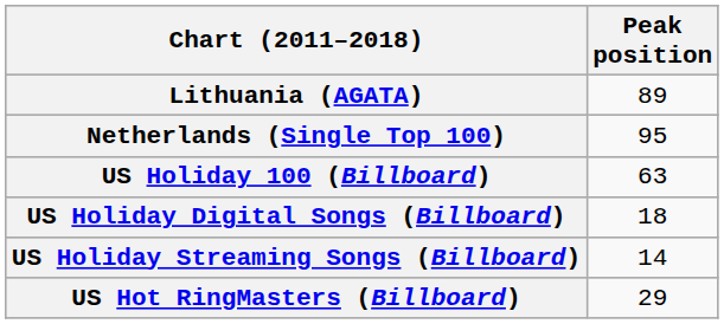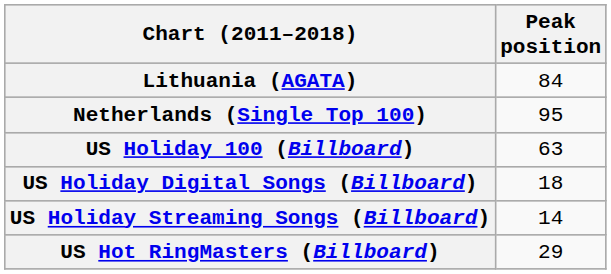Lithuania (AGATA) | Peak position: 89 -> 84
